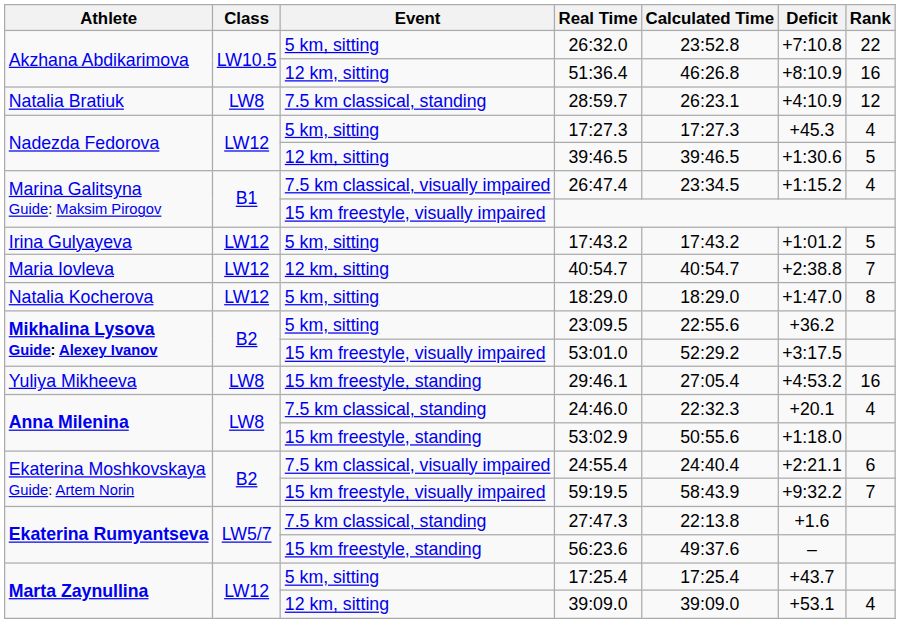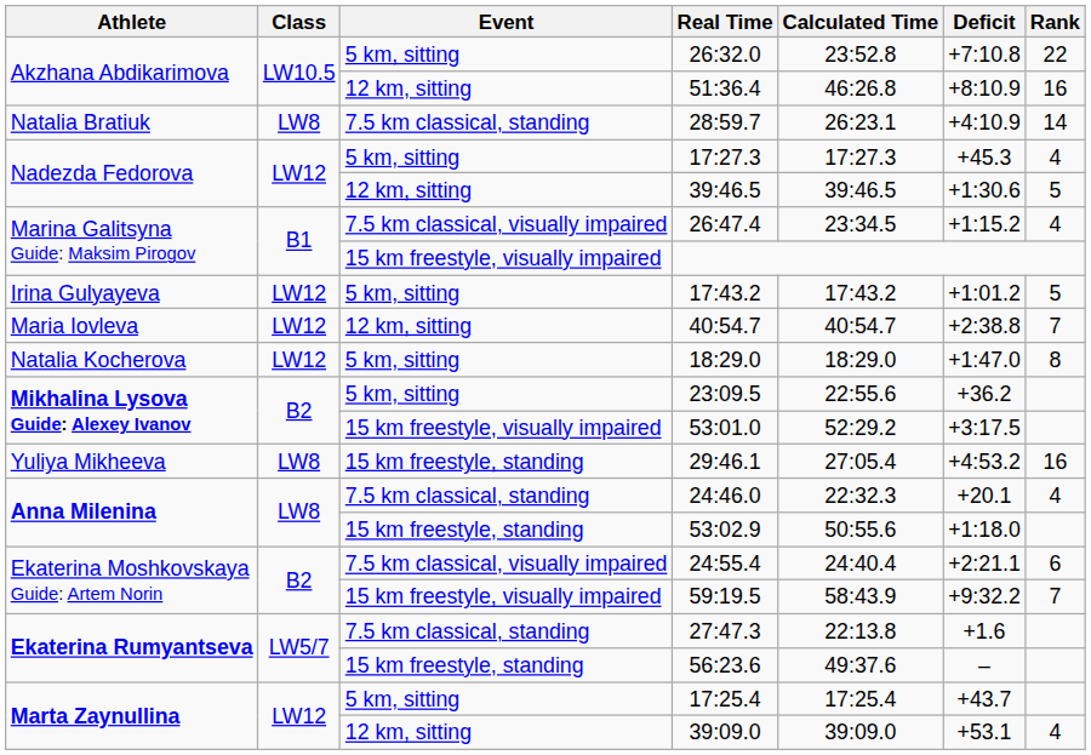28:59.7 | Rank: 12 -> 14
